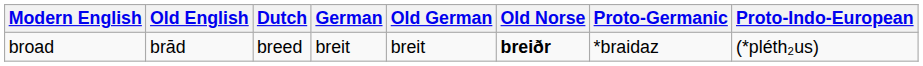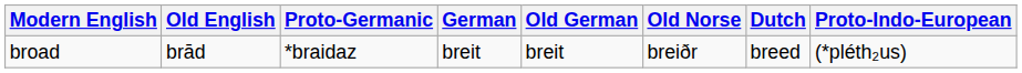columns swapped: Dutch <-> Proto-Germanic
broad | Old Norse: bold -> normal
